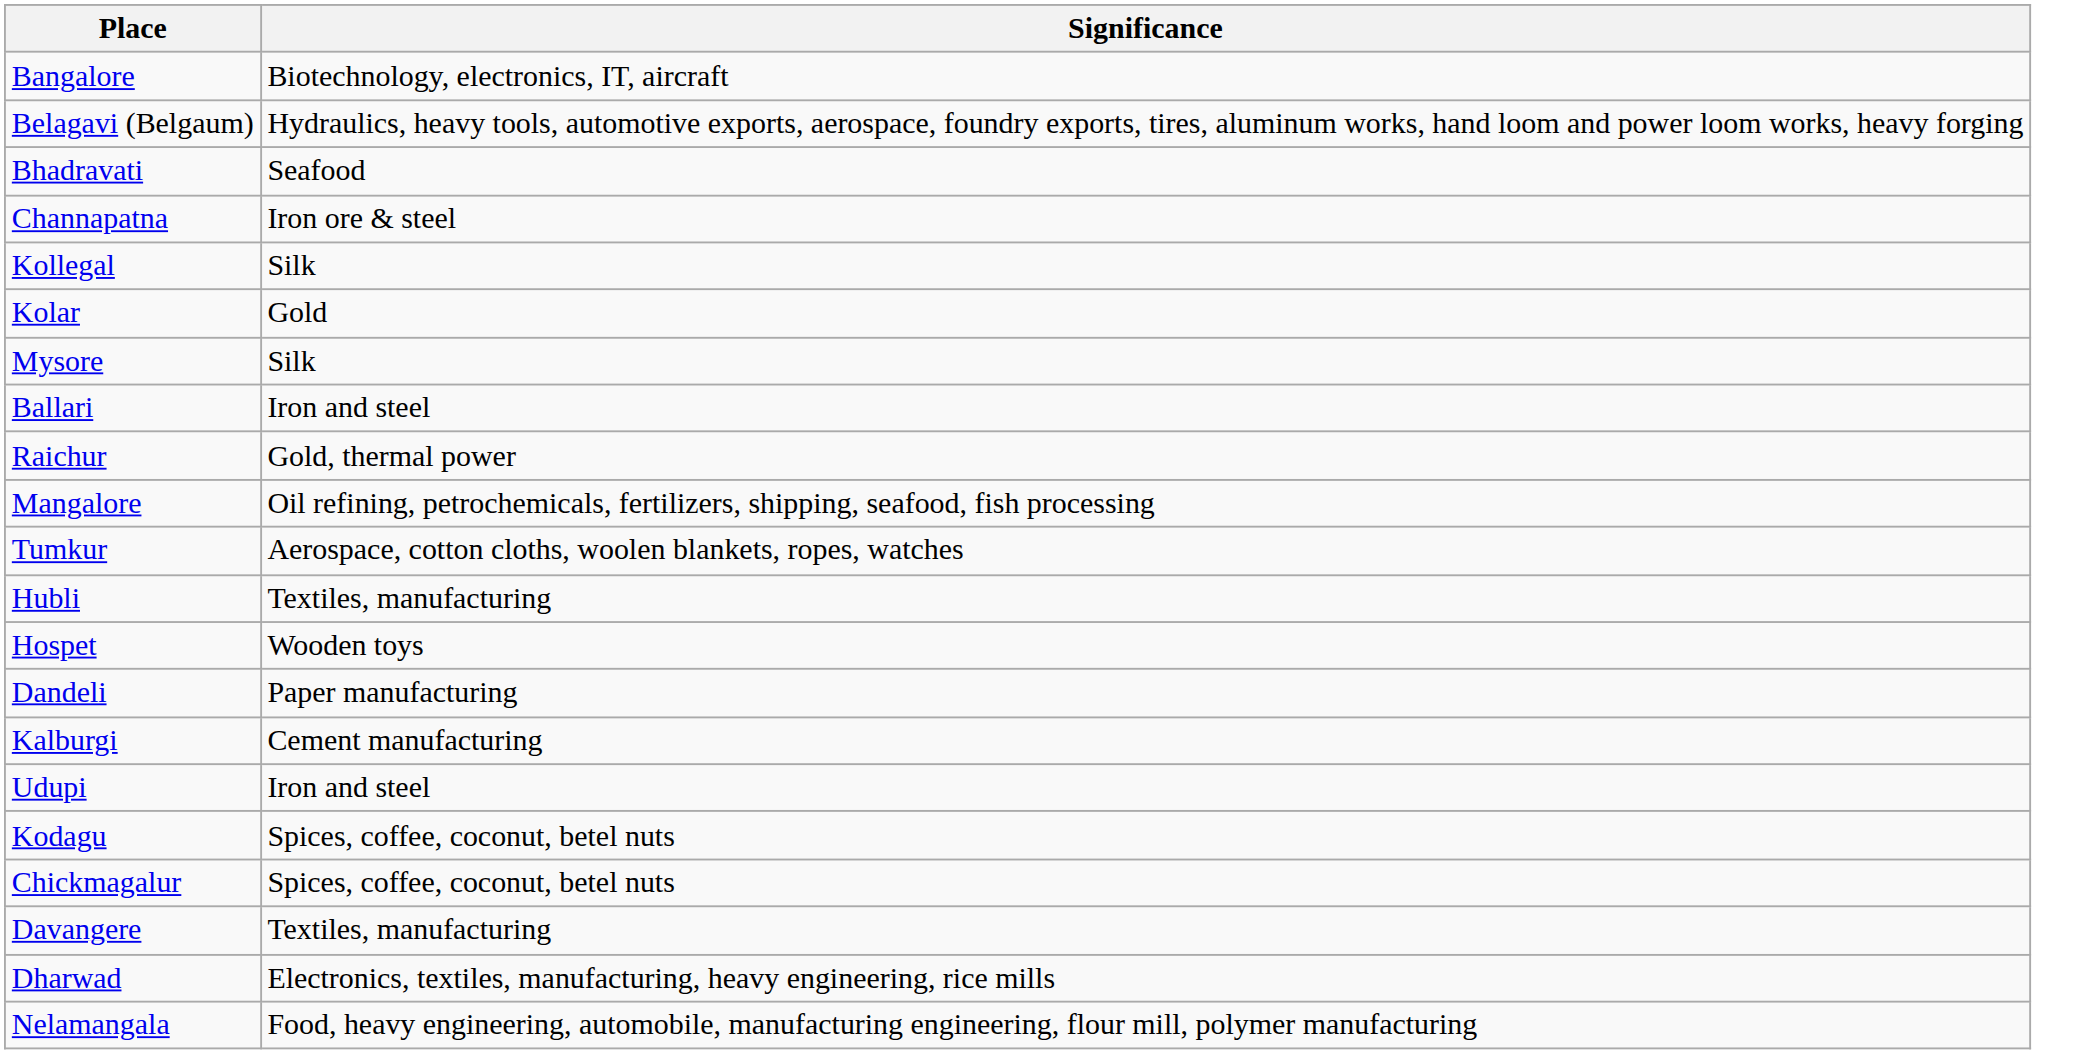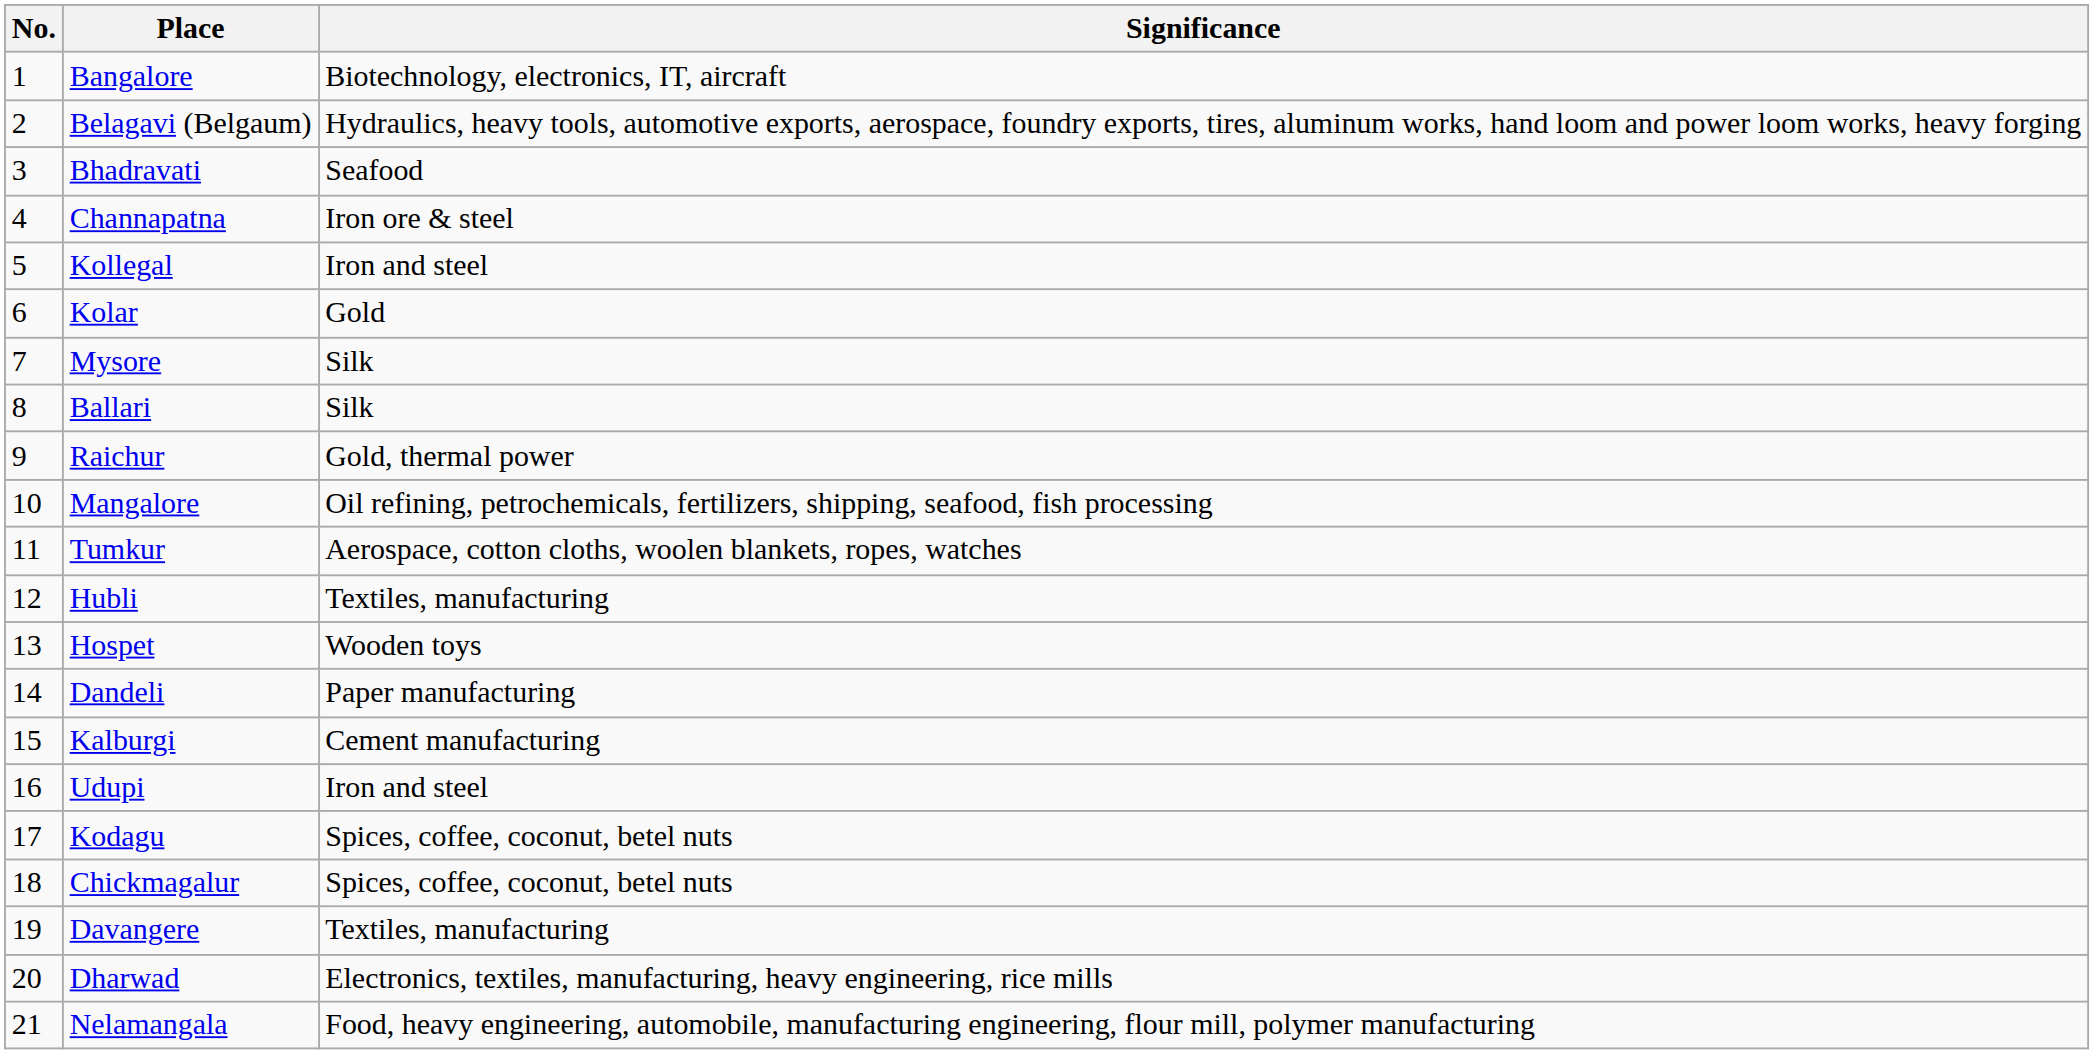+ column: No. | 1 | 2 | 3 | 4 | 5 | 6 | 7 | 8 | 9 | 10 | 11 | 12 | 13 | 14 | 15 | 16 | 17 | 18 | 19 | 20 | 21
Kollegal | Significance: Silk -> Iron and steel
Ballari | Significance: Iron and steel -> Silk
